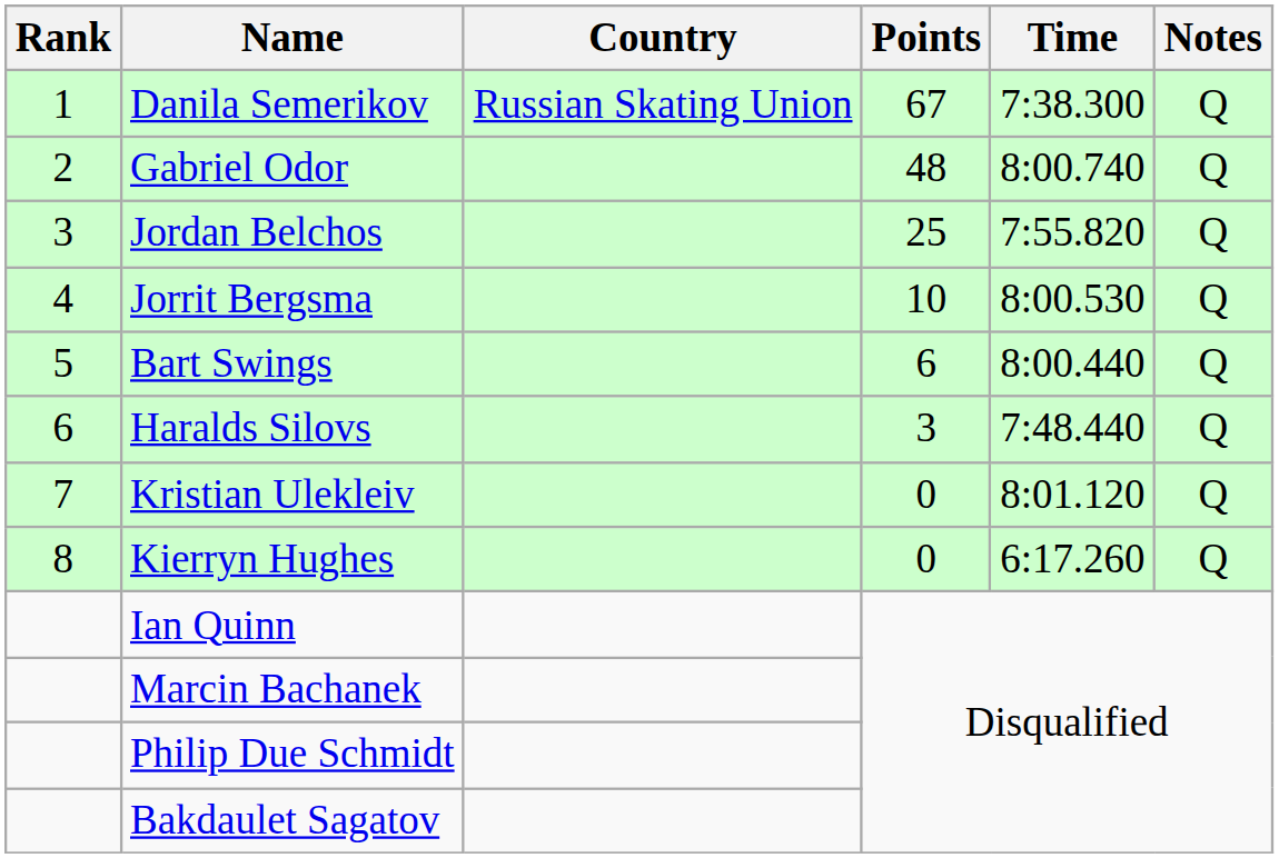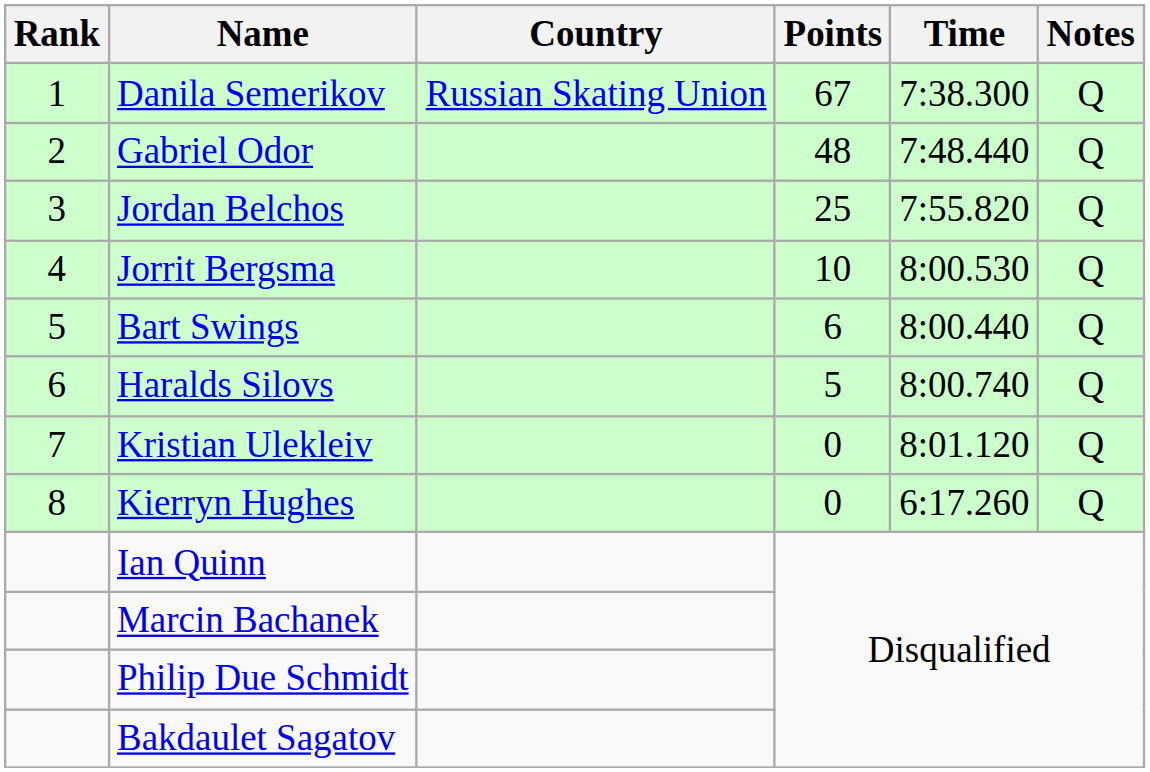Gabriel Odor | Time: 8:00.740 -> 7:48.440
Haralds Silovs | Points: 3 -> 5
Haralds Silovs | Time: 7:48.440 -> 8:00.740
